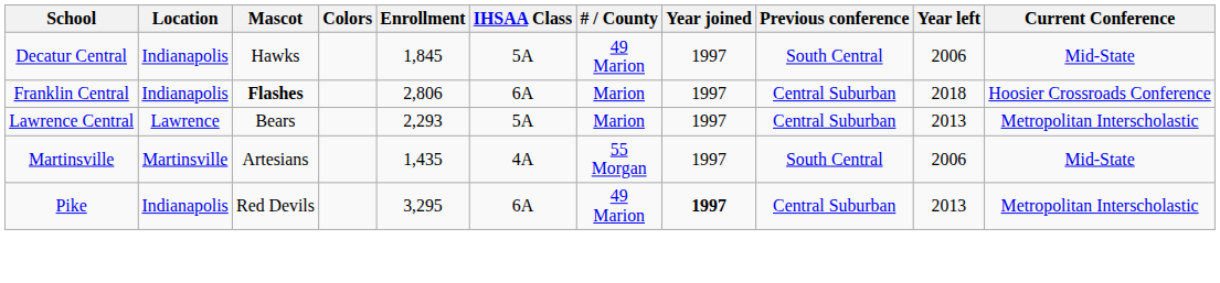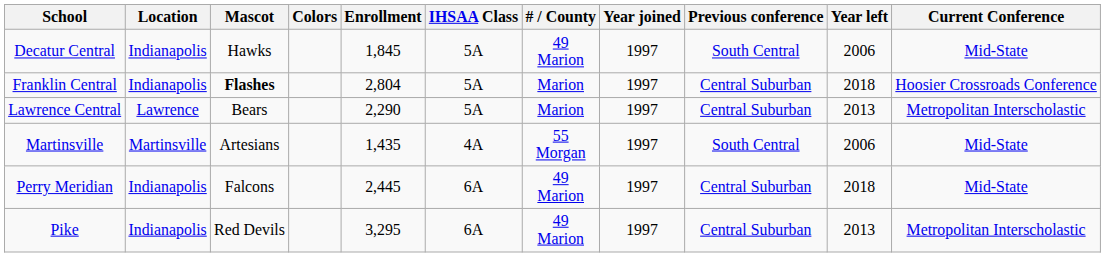Franklin Central | Enrollment: 2,806 -> 2,804
Franklin Central | IHSAA Class: 6A -> 5A
Lawrence Central | Enrollment: 2,293 -> 2,290
+ row: Perry Meridian | Indianapolis | Falcons | 2,445 | 6A | 49 Marion | 1997 | Central Suburban | 2018 | Mid-State
Pike | Year joined: bold -> normal
